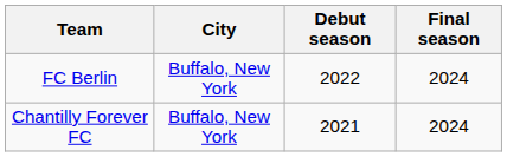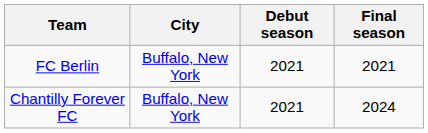FC Berlin | Debut season: 2022 -> 2021
FC Berlin | Final season: 2024 -> 2021
